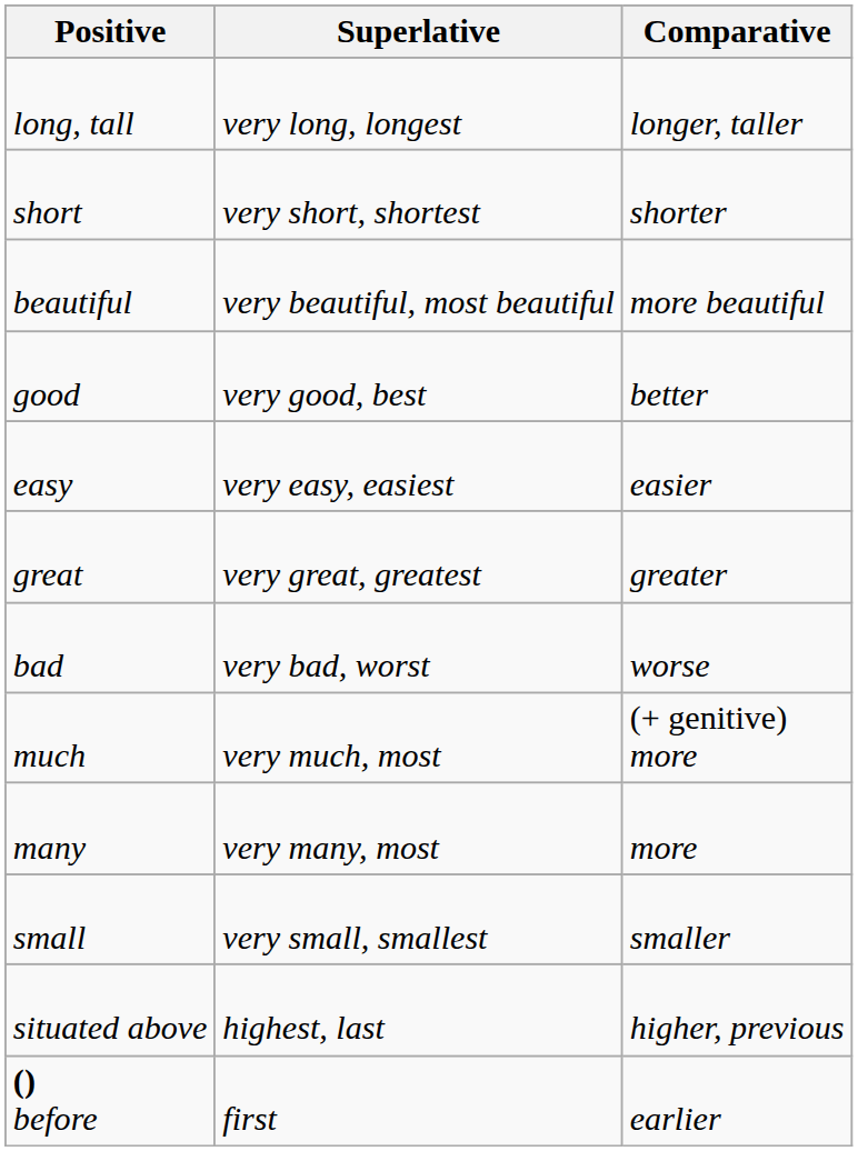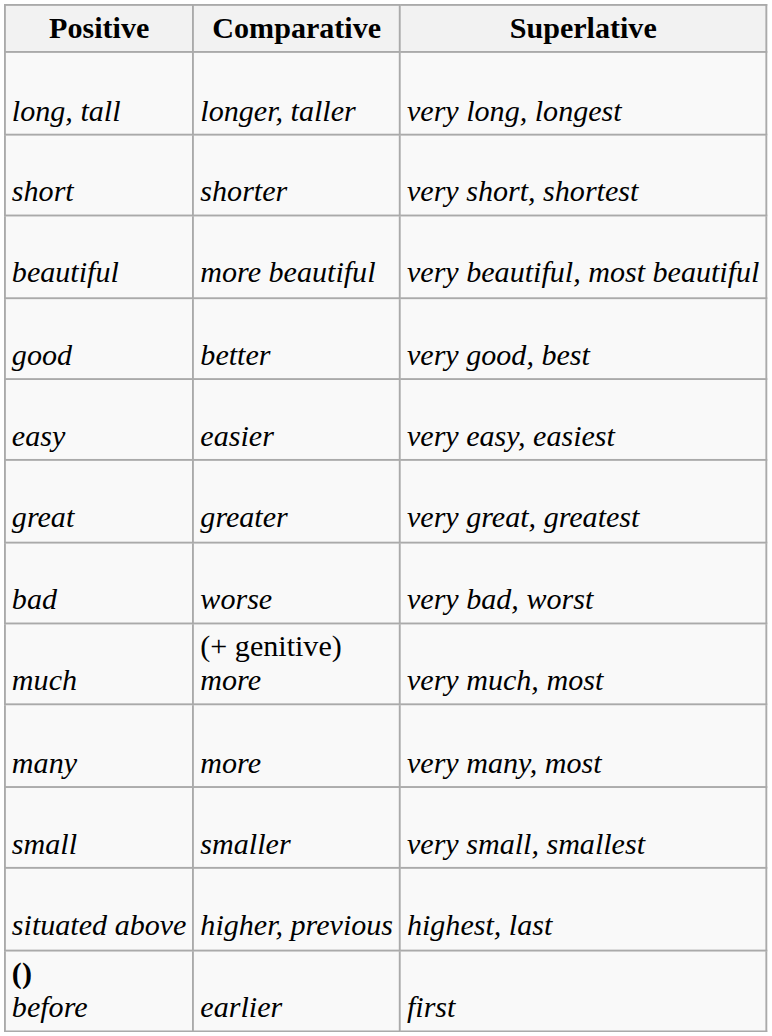columns swapped: Comparative <-> Superlative
